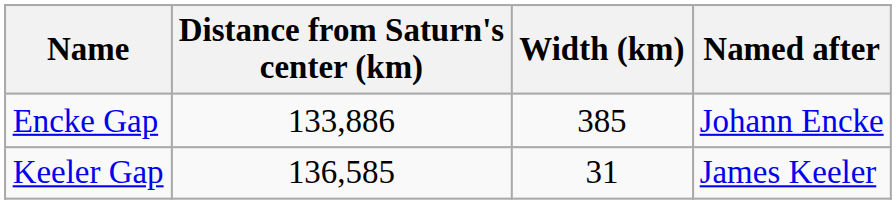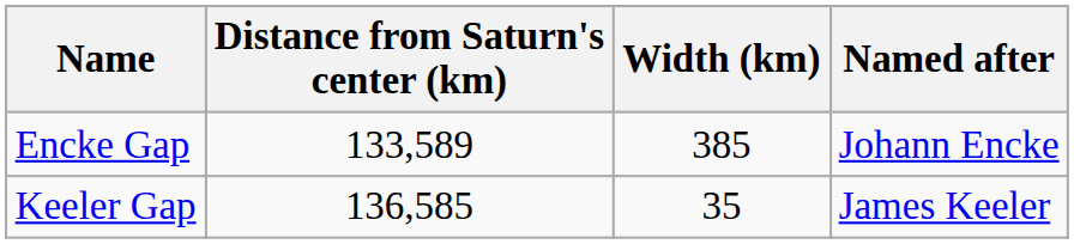Encke Gap | Distance from Saturn's center (km): 133,886 -> 133,589
Keeler Gap | Width (km): 31 -> 35
